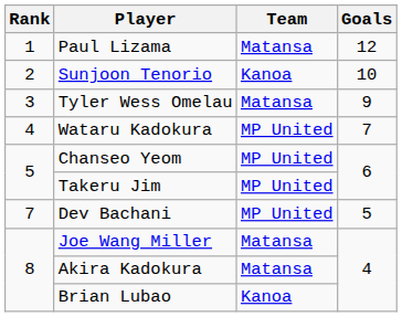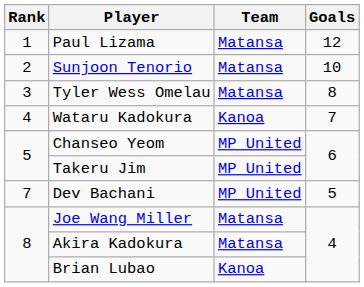Sunjoon Tenorio | Team: Kanoa -> Matansa
Tyler Wess Omelau | Goals: 9 -> 8
Wataru Kadokura | Team: MP United -> Kanoa
